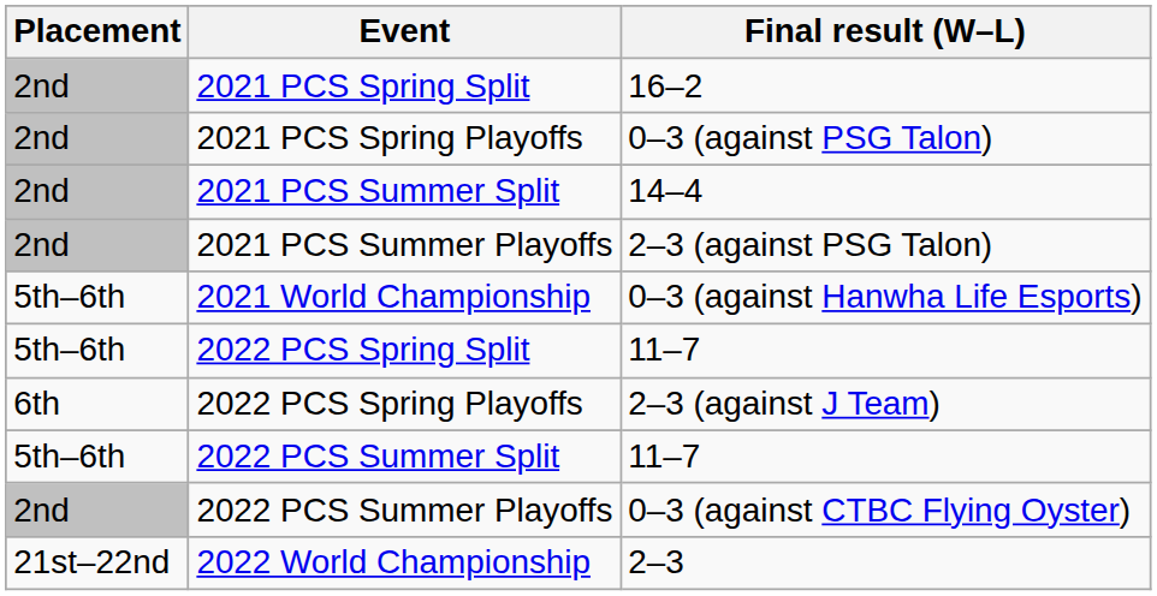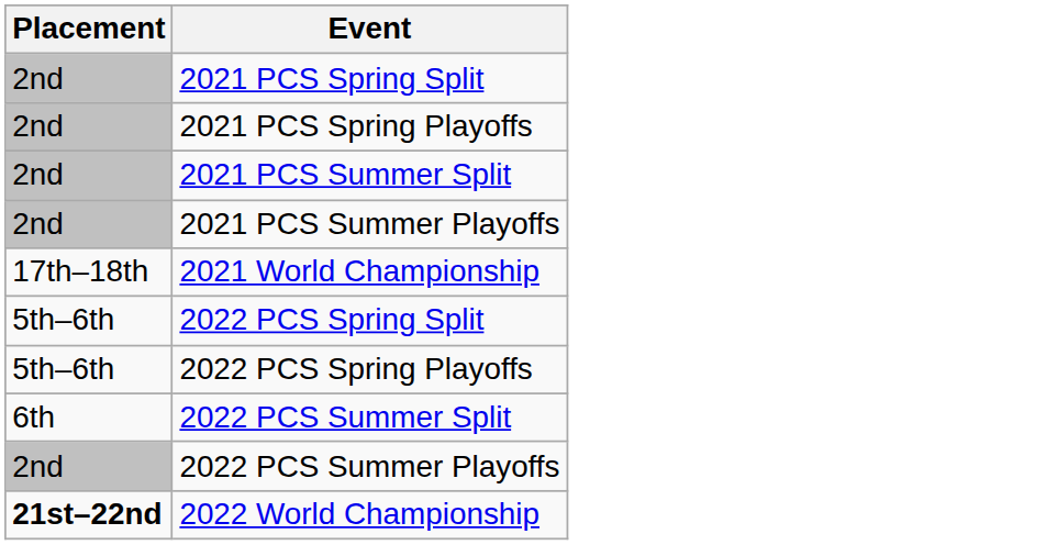- column: Final result (W–L) | 16–2 | 0–3 (against PSG Talon) | 14–4 | 2–3 (against PSG Talon) | 0–3 (against Hanwha Life Esports) | 11–7 | 2–3 (against J Team) | 11–7 | 0–3 (against CTBC Flying Oyster) | 2–3
2021 World Championship | Placement: 5th–6th -> 17th–18th
2022 PCS Spring Playoffs | Placement: 6th -> 5th–6th
2022 PCS Summer Split | Placement: 5th–6th -> 6th
2022 World Championship | Placement: normal -> bold
